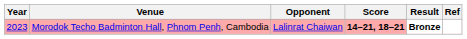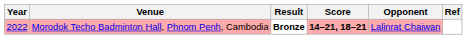columns swapped: Opponent <-> Result
Morodok Techo Badminton Hall, Phnom Penh, Cambodia | Year: 2023 -> 2022
